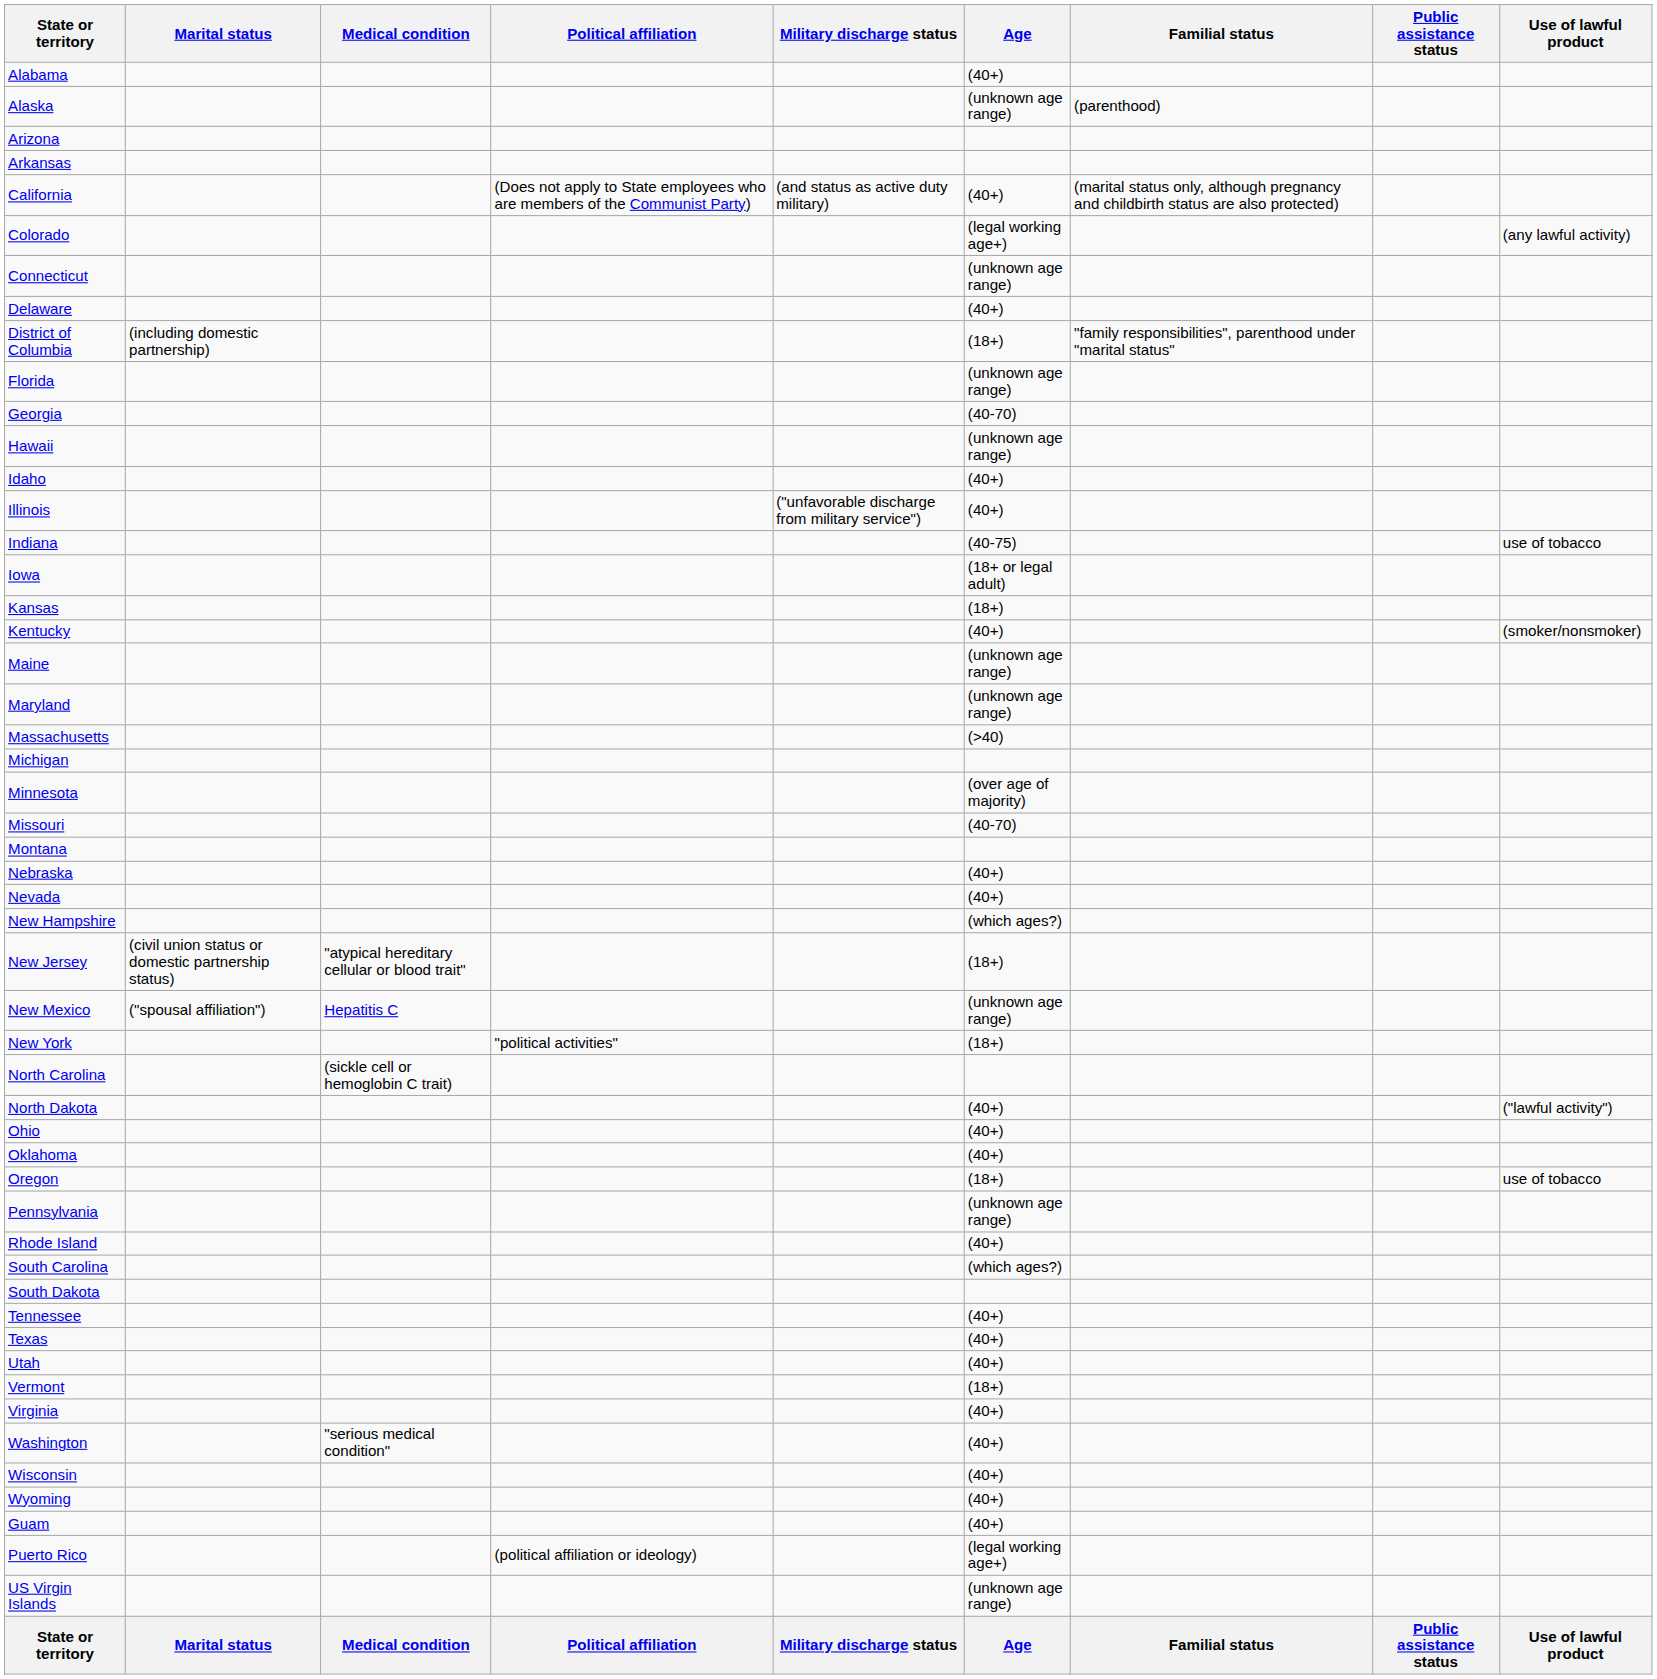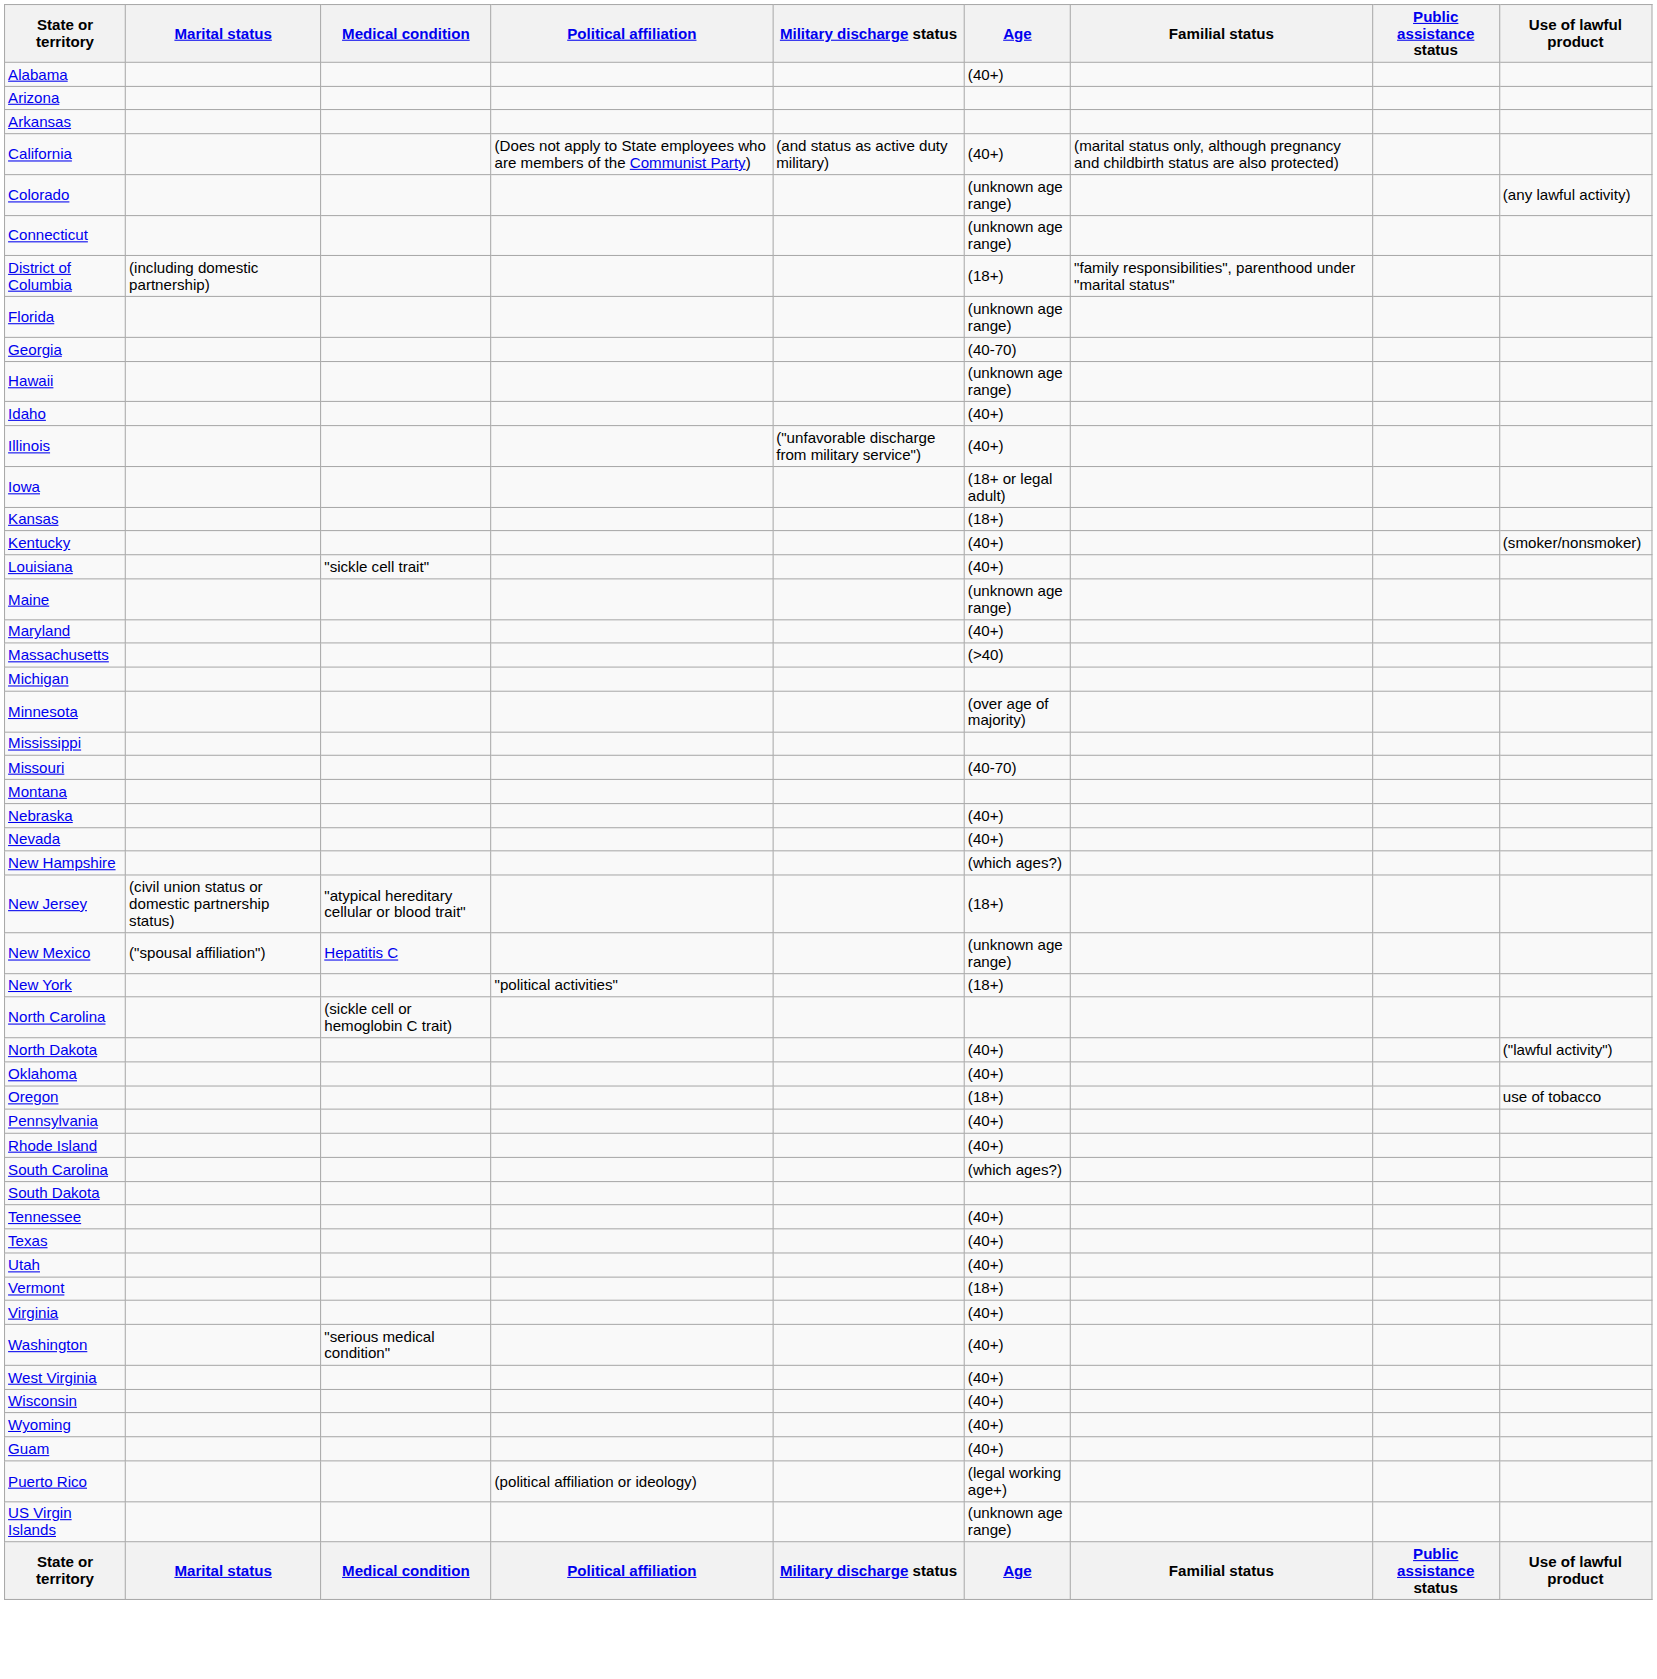- row: Alaska | (unknown age range) | (parenthood)
Colorado | Age: (legal working age+) -> (unknown age range)
- row: Delaware | (40+)
- row: Indiana | (40-75) | use of tobacco
+ row: Louisiana | "sickle cell trait" | (40+)
Maryland | Age: (unknown age range) -> (40+)
+ row: Mississippi
- row: Ohio | (40+)
Pennsylvania | Age: (unknown age range) -> (40+)
+ row: West Virginia | (40+)
